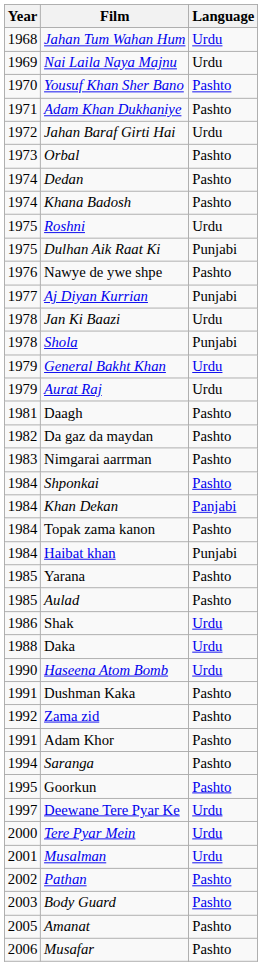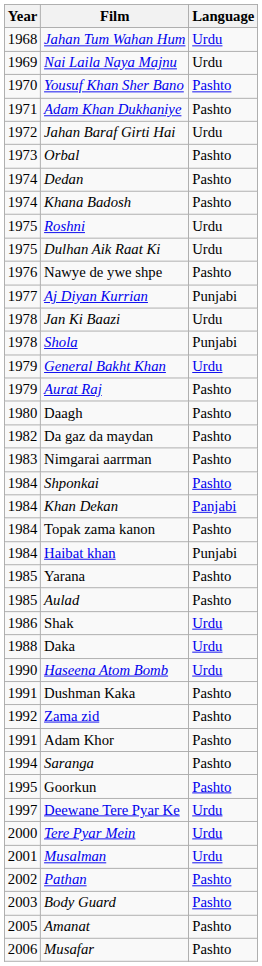Dulhan Aik Raat Ki | Language: Punjabi -> Urdu
Aurat Raj | Language: Urdu -> Pashto
Daagh | Year: 1981 -> 1980
